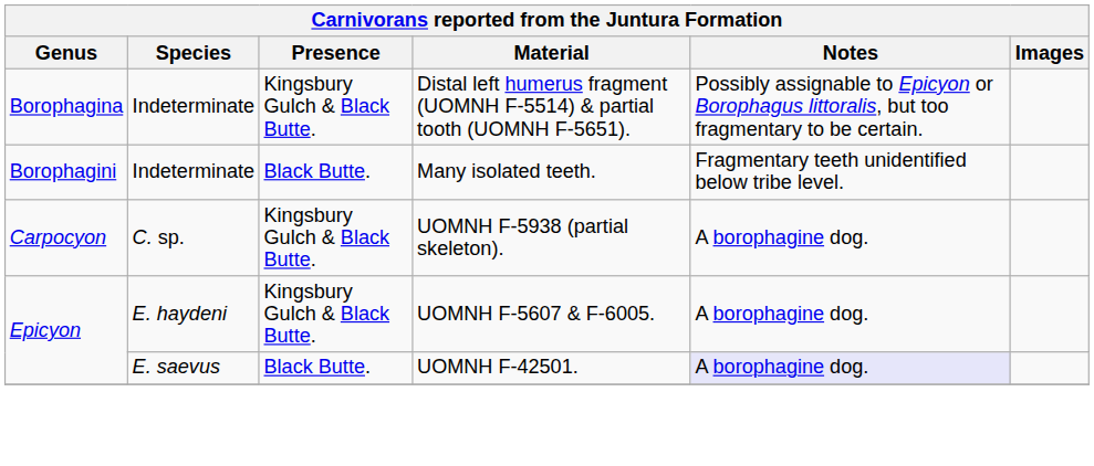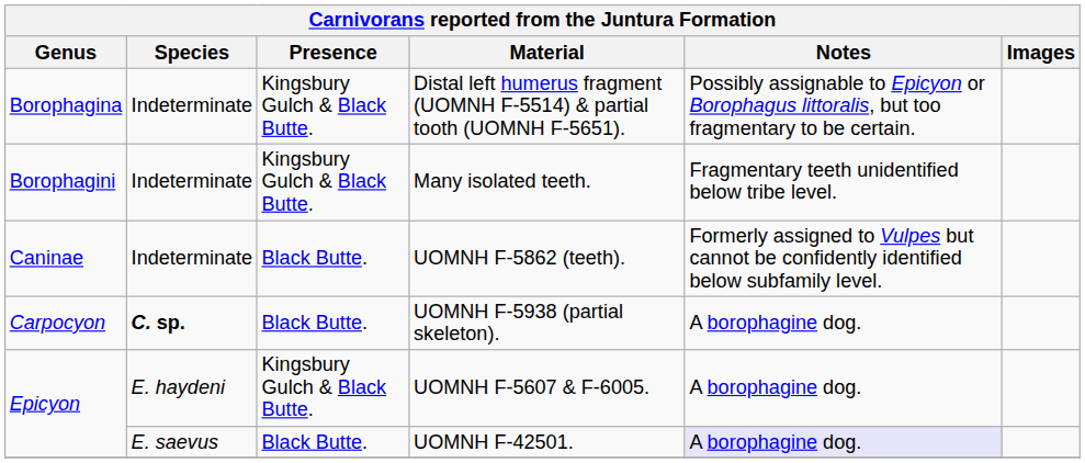Many isolated teeth. | Presence: Black Butte. -> Kingsbury Gulch & Black Butte.
+ row: Caninae | Indeterminate | Black Butte. | UOMNH F-5862 (teeth). | Formerly assigned to Vulpes but cannot be confidently identified below subfamily level.
UOMNH F-5938 (partial skeleton). | Species: normal -> bold
UOMNH F-5938 (partial skeleton). | Presence: Kingsbury Gulch & Black Butte. -> Black Butte.
